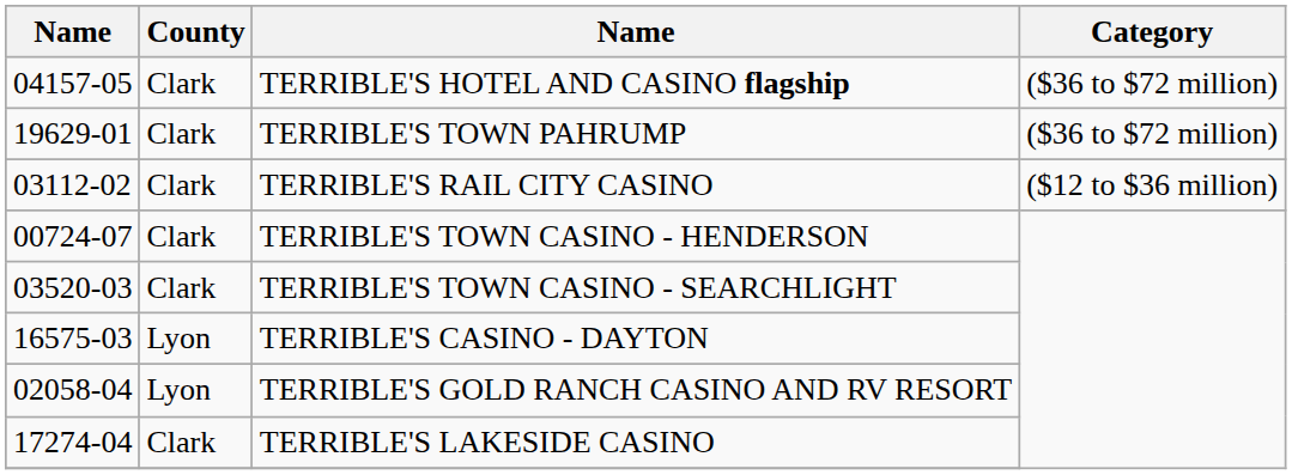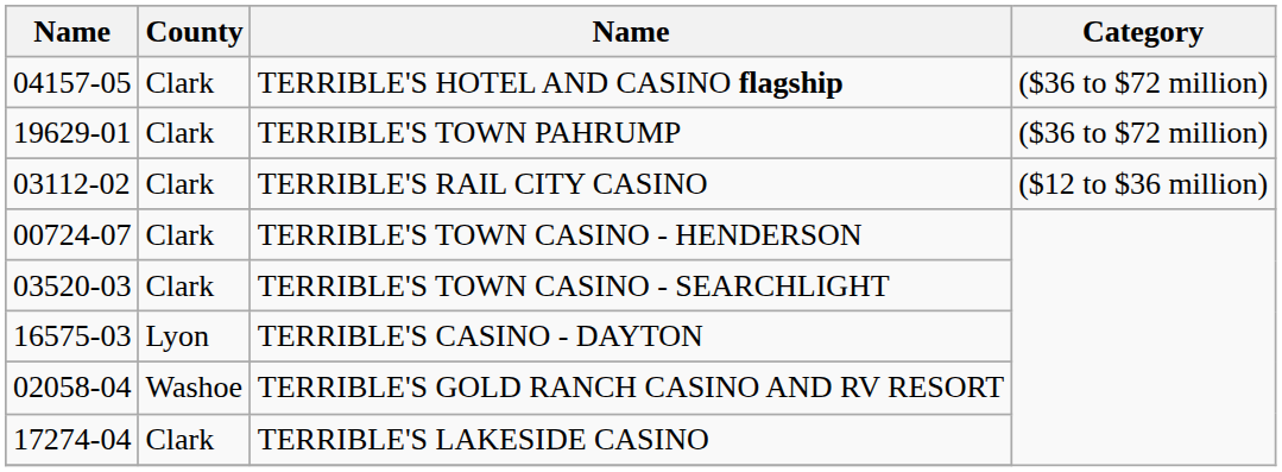TERRIBLE'S GOLD RANCH CASINO AND RV RESORT | County: Lyon -> Washoe
